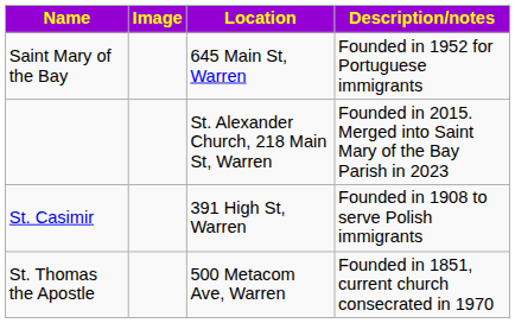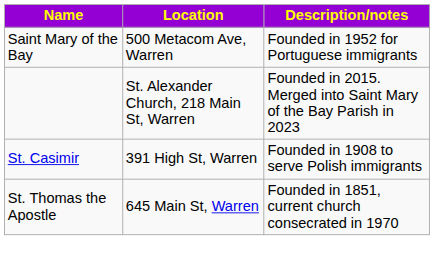- column: Image
Saint Mary of the Bay | Location: 645 Main St, Warren -> 500 Metacom Ave, Warren
St. Thomas the Apostle | Location: 500 Metacom Ave, Warren -> 645 Main St, Warren
